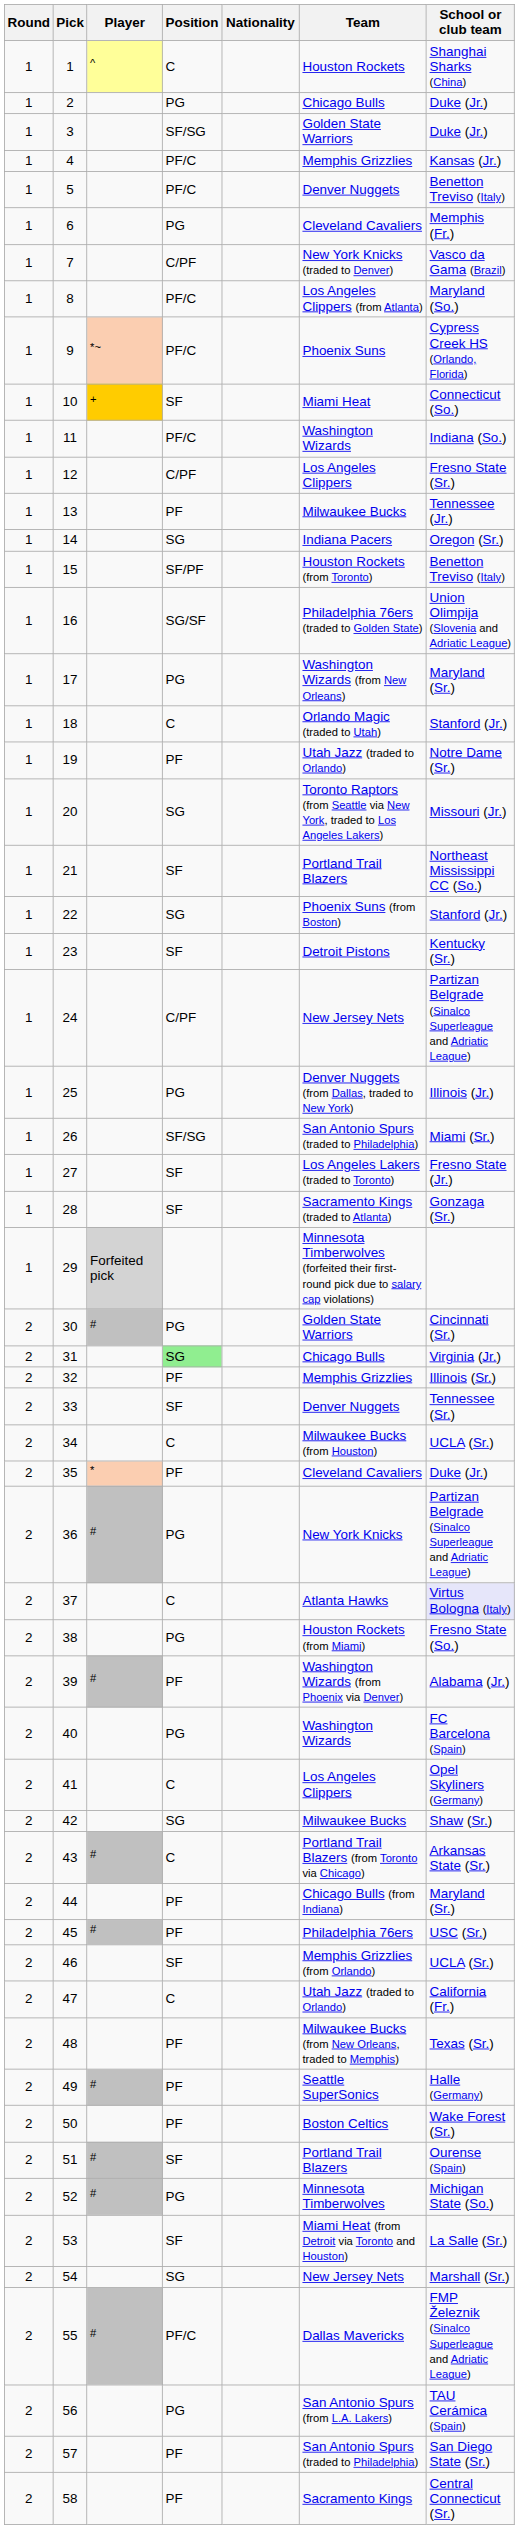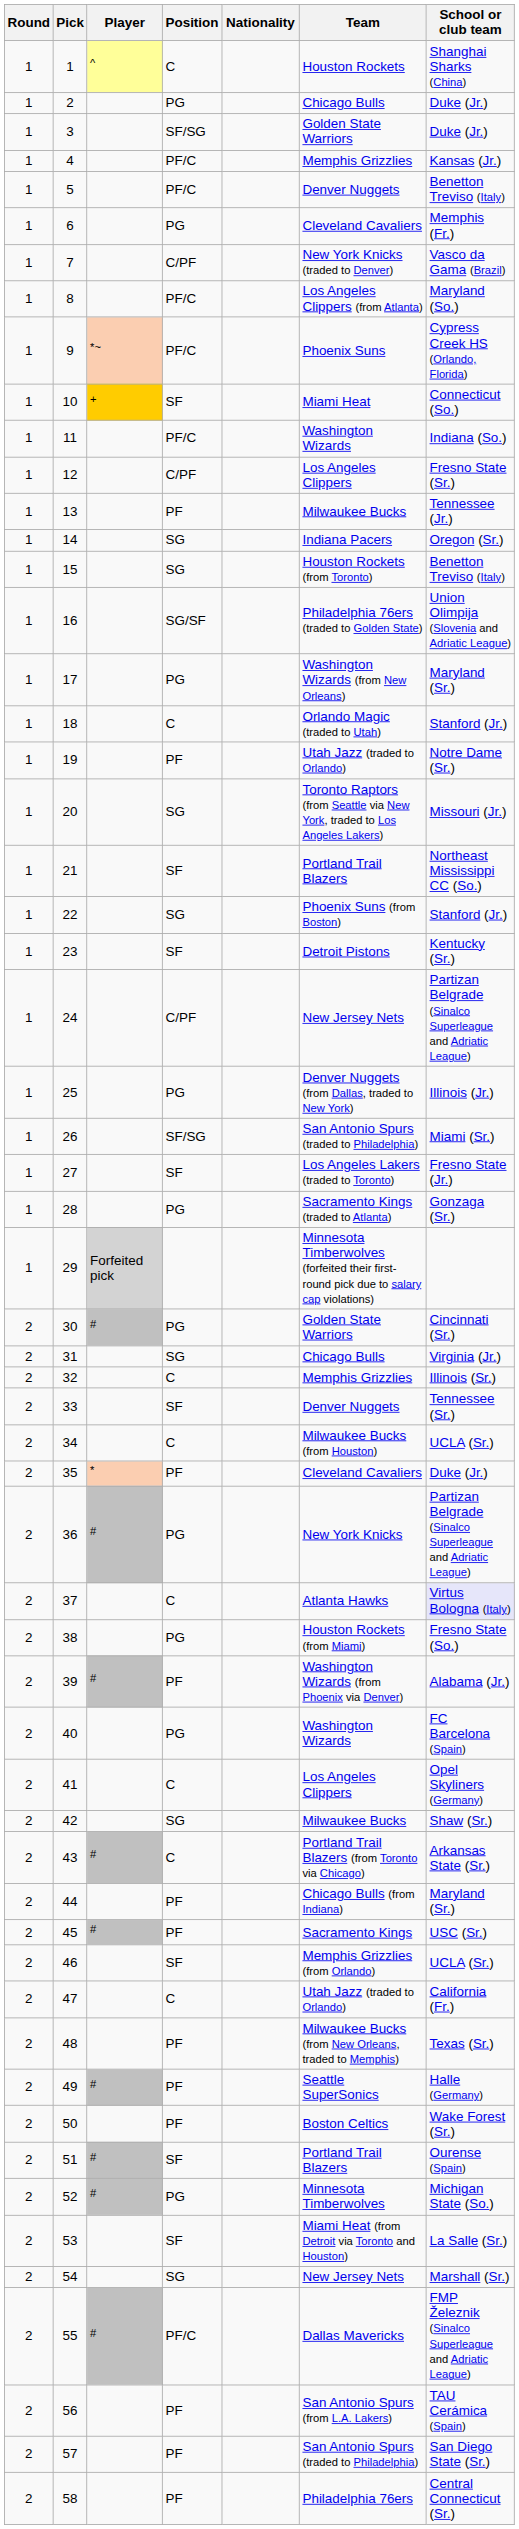15 | Position: SF/PF -> SG
28 | Position: SF -> PG
31 | Position: lightgreen background -> no background
32 | Position: PF -> C
45 | Team: Philadelphia 76ers -> Sacramento Kings
56 | Position: PG -> PF
58 | Team: Sacramento Kings -> Philadelphia 76ers
